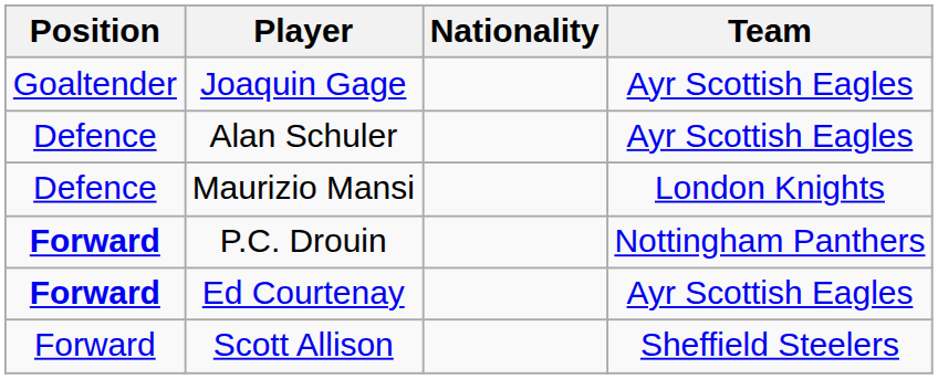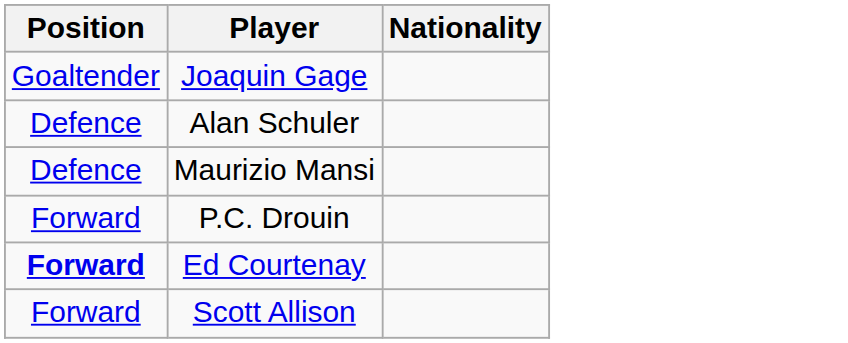- column: Team | Ayr Scottish Eagles | Ayr Scottish Eagles | London Knights | Nottingham Panthers | Ayr Scottish Eagles | Sheffield Steelers
P.C. Drouin | Position: bold -> normal
